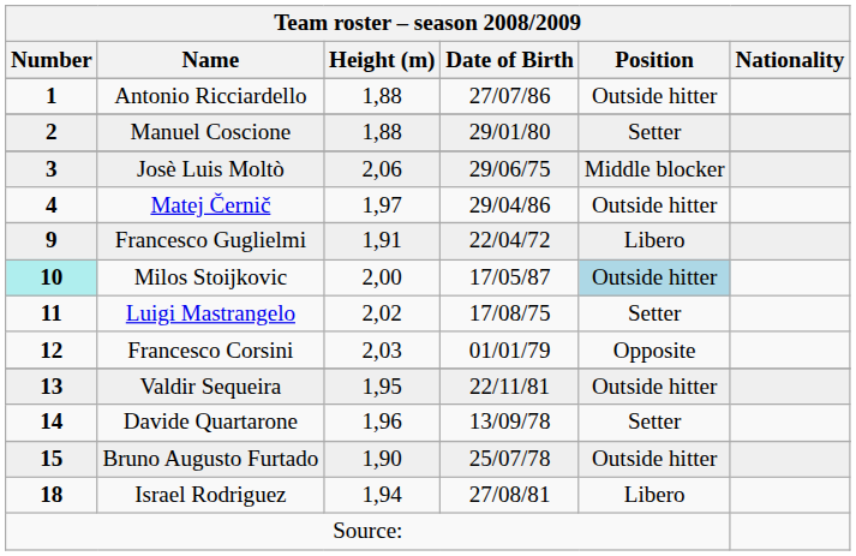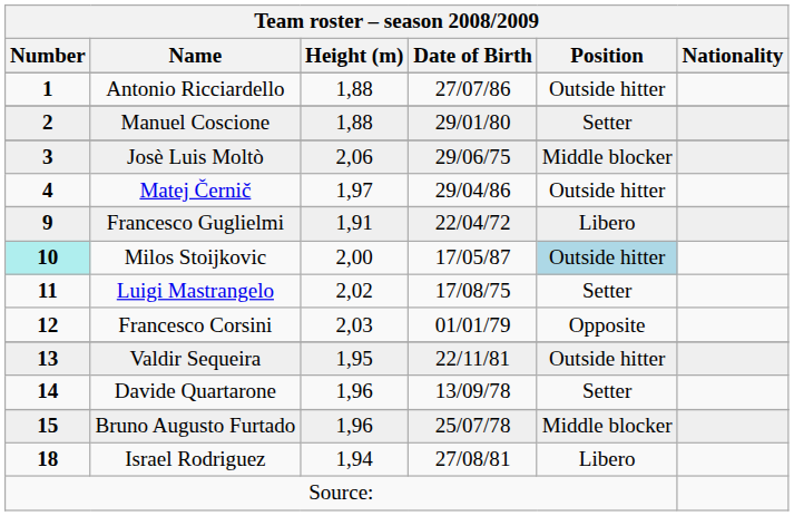Bruno Augusto Furtado | Height (m): 1,90 -> 1,96
Bruno Augusto Furtado | Position: Outside hitter -> Middle blocker
